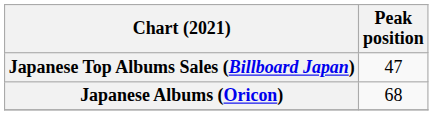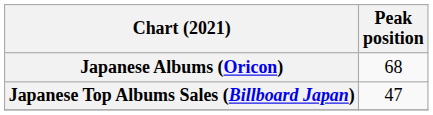rows swapped: Japanese Albums (Oricon) <-> Japanese Top Albums Sales (Billboard Japan)
